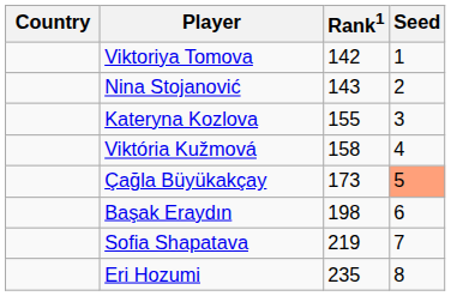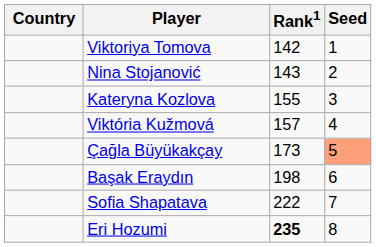Viktória Kužmová | Rank1: 158 -> 157
Sofia Shapatava | Rank1: 219 -> 222
Eri Hozumi | Rank1: normal -> bold
